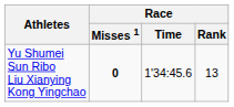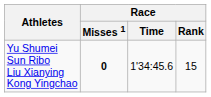Yu Shumei Sun Ribo Liu Xianying Kong Yingchao | Race / Rank: 13 -> 15
